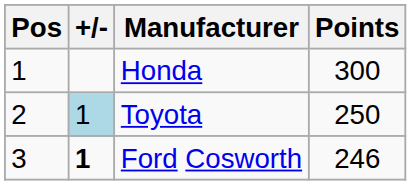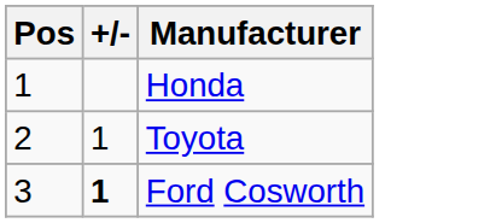- column: Points | 300 | 250 | 246
Toyota | +/-: lightblue background -> no background
